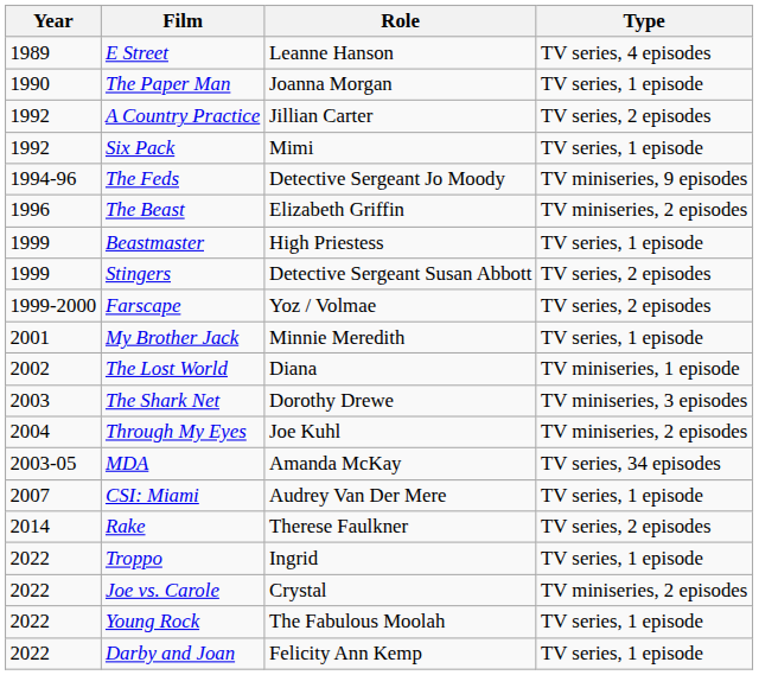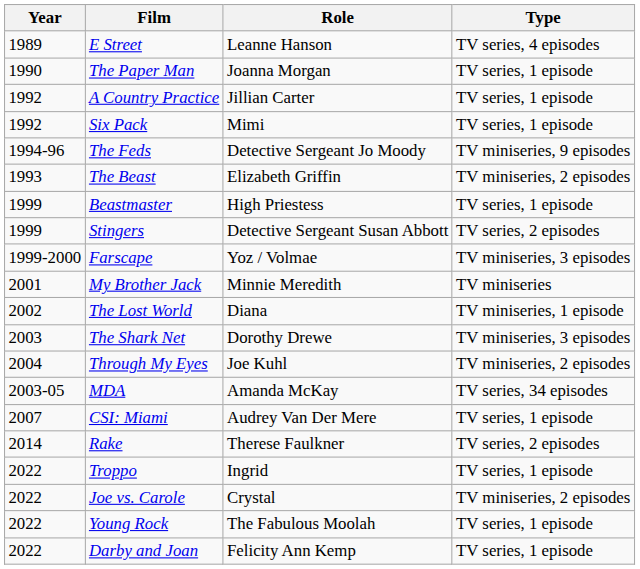A Country Practice | Type: TV series, 2 episodes -> TV series, 1 episode
The Beast | Year: 1996 -> 1993
Farscape | Type: TV series, 2 episodes -> TV miniseries, 3 episodes
My Brother Jack | Type: TV series, 1 episode -> TV miniseries
